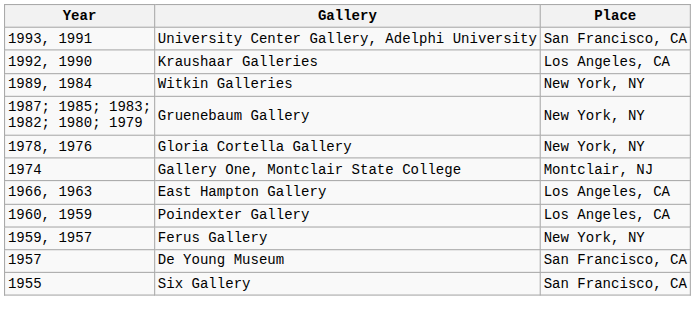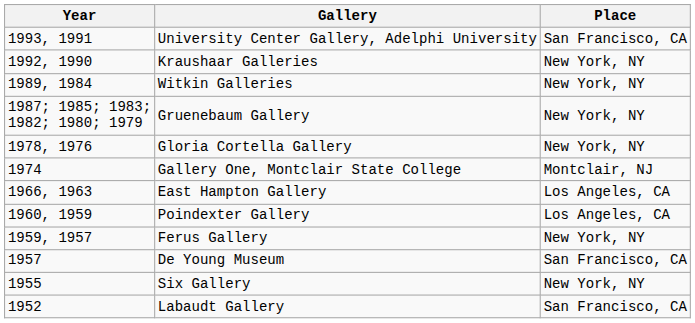Kraushaar Galleries | Place: Los Angeles, CA -> New York, NY
Six Gallery | Place: San Francisco, CA -> New York, NY
+ row: 1952 | Labaudt Gallery | San Francisco, CA
